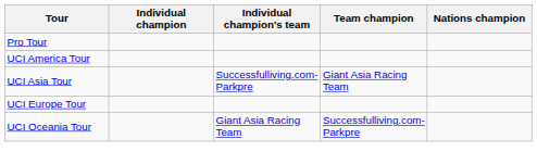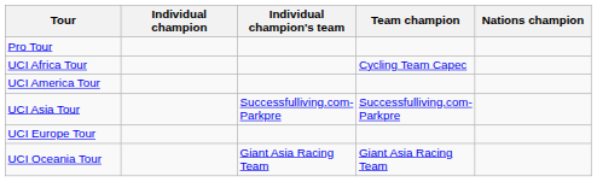+ row: UCI Africa Tour | Cycling Team Capec
UCI Asia Tour | Team champion: Giant Asia Racing Team -> Successfulliving.com-Parkpre
UCI Oceania Tour | Team champion: Successfulliving.com-Parkpre -> Giant Asia Racing Team
